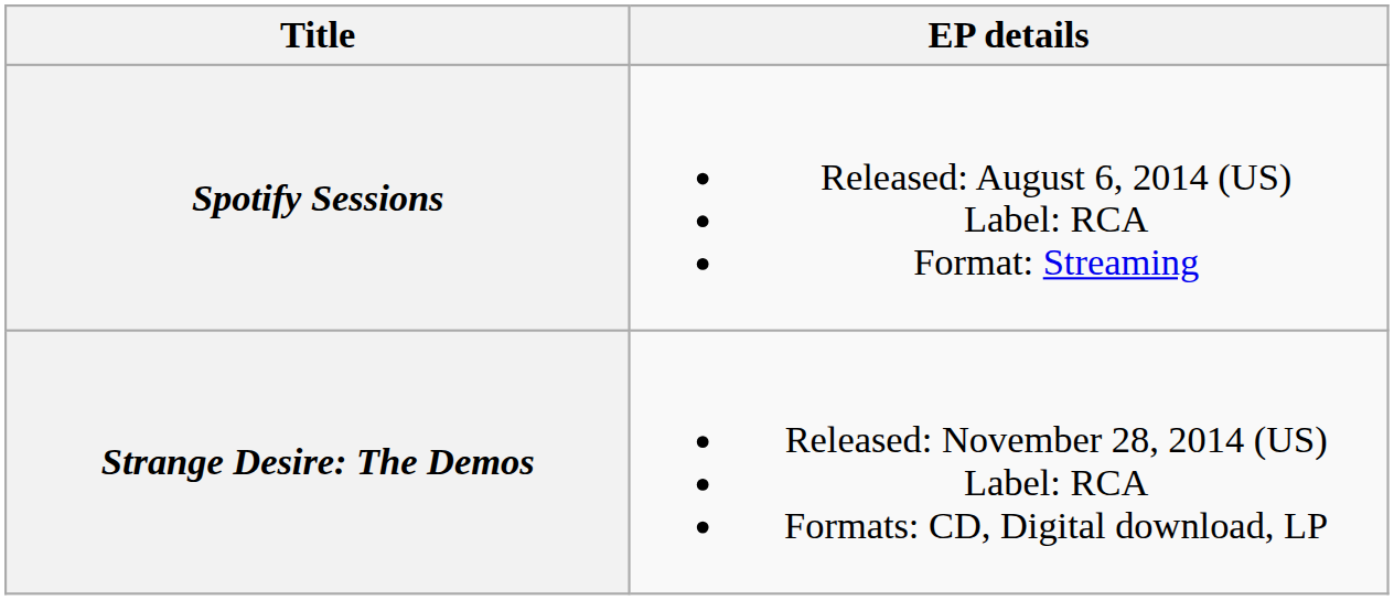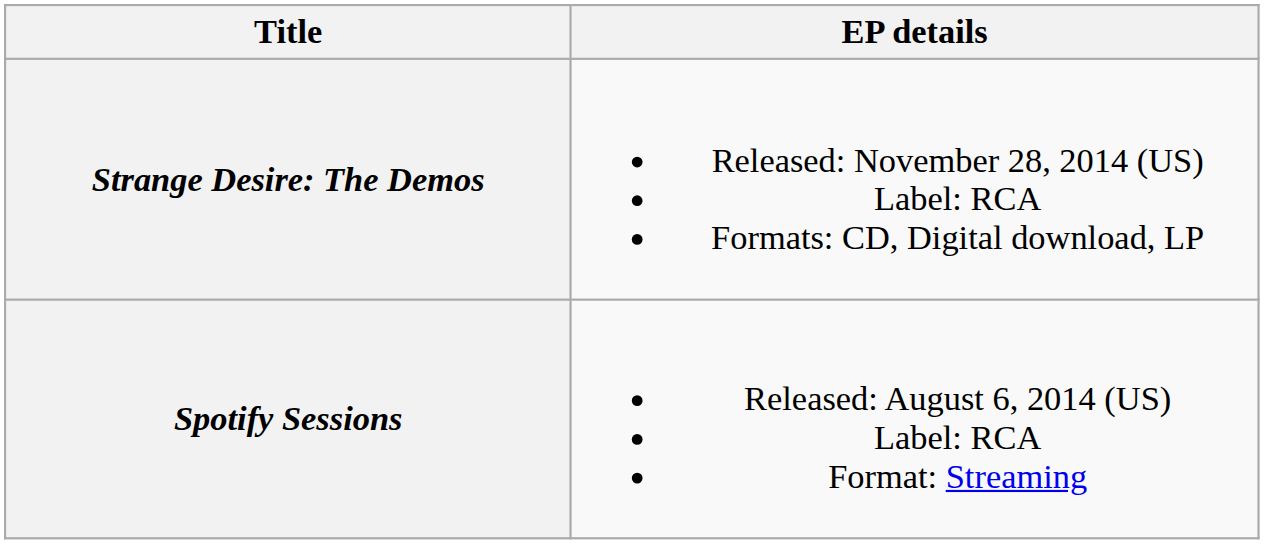rows swapped: Spotify Sessions <-> Strange Desire: The Demos
